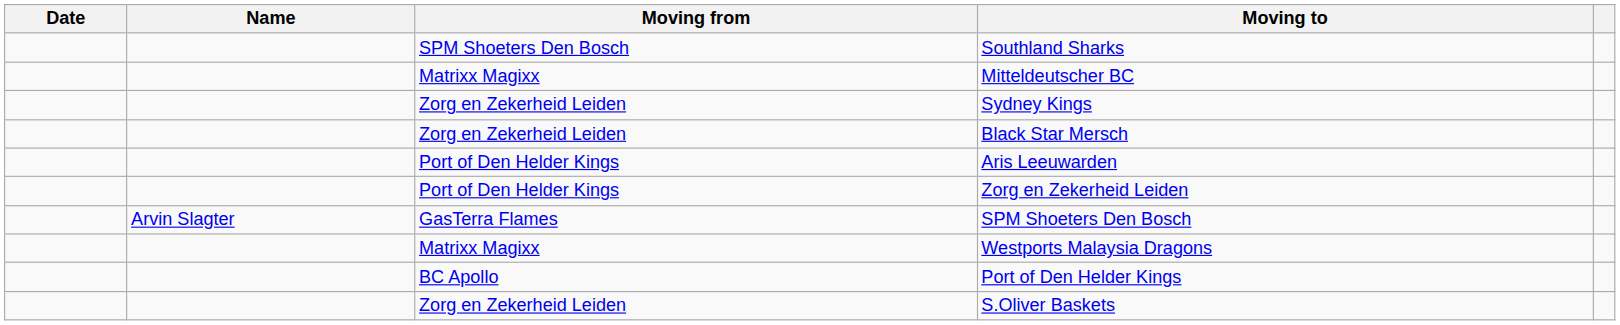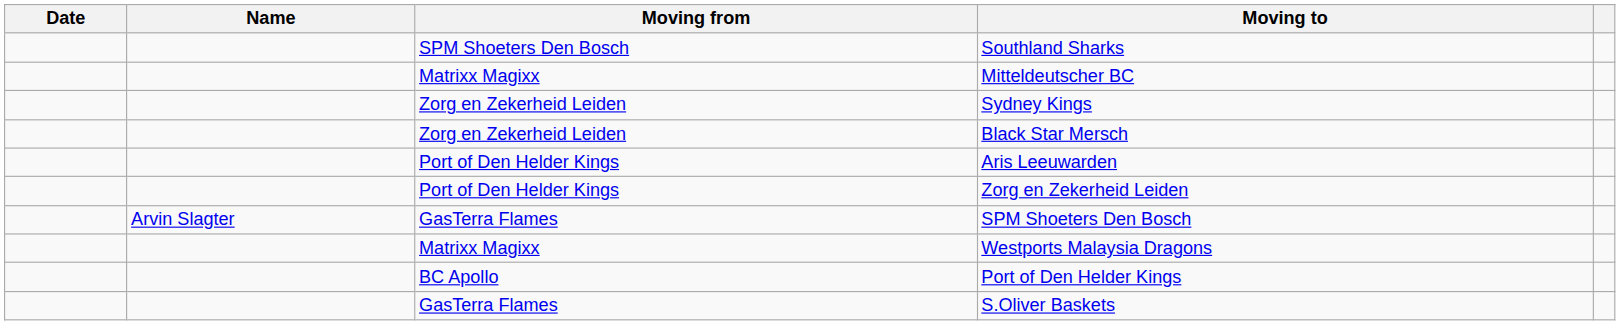S.Oliver Baskets | Moving from: Zorg en Zekerheid Leiden -> GasTerra Flames
